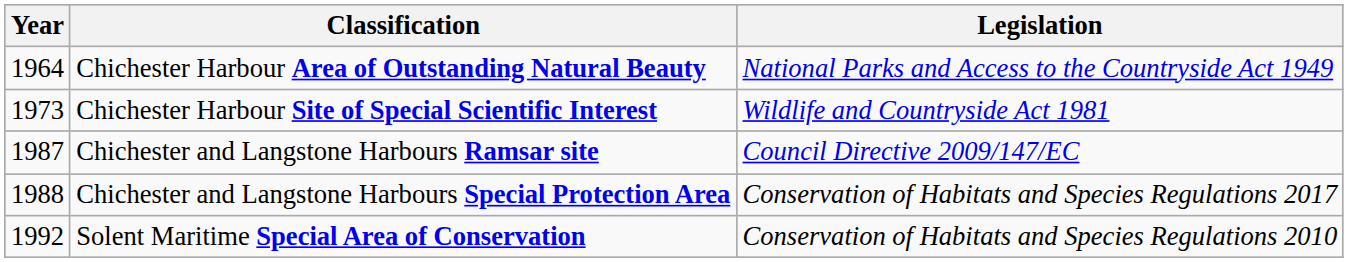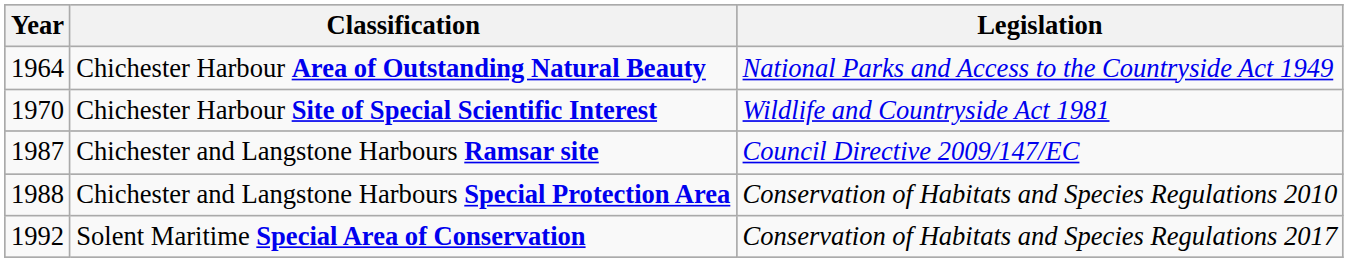Chichester Harbour Site of Special Scientific Interest | Year: 1973 -> 1970
Chichester and Langstone Harbours Special Protection Area | Legislation: Conservation of Habitats and Species Regulations 2017 -> Conservation of Habitats and Species Regulations 2010
Solent Maritime Special Area of Conservation | Legislation: Conservation of Habitats and Species Regulations 2010 -> Conservation of Habitats and Species Regulations 2017
